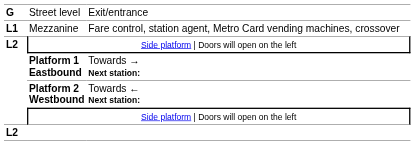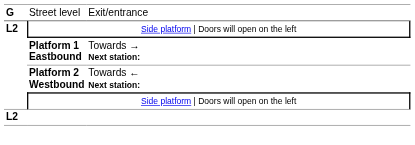- row: L1 | Mezzanine | Fare control, station agent, Metro Card vending machines, crossover
